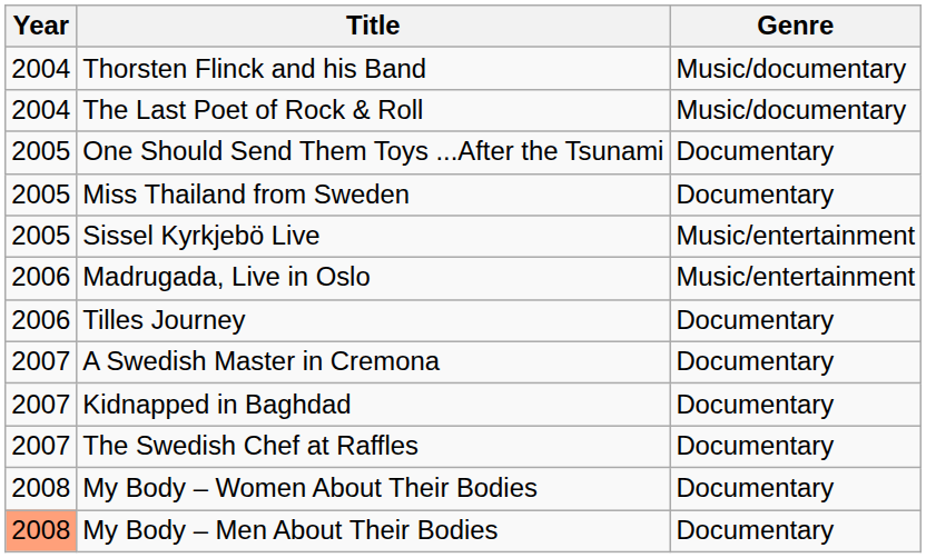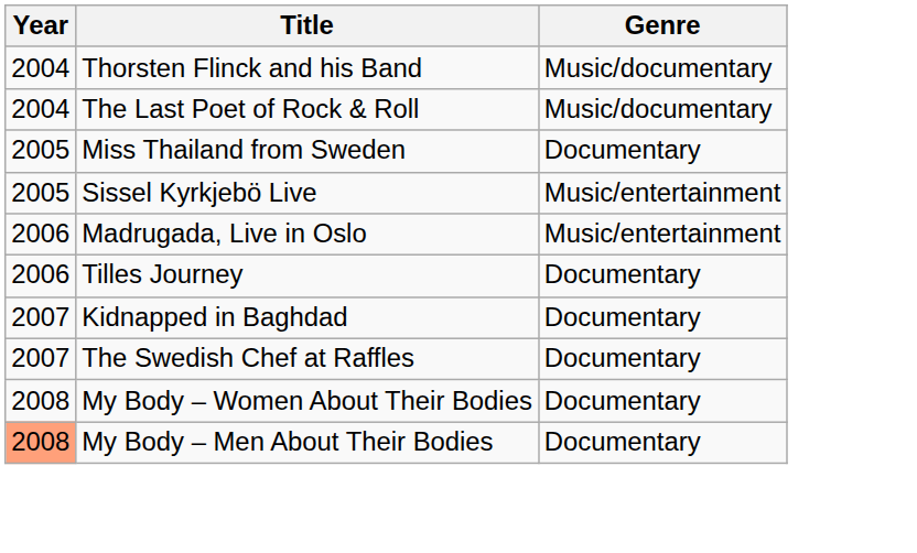- row: 2005 | One Should Send Them Toys ...After the Tsunami | Documentary
- row: 2007 | A Swedish Master in Cremona | Documentary
